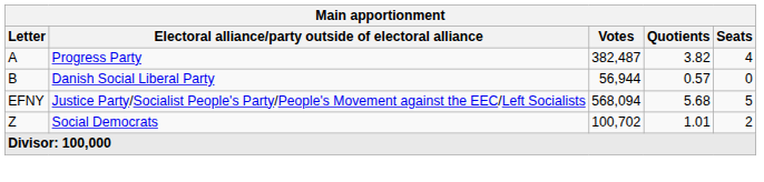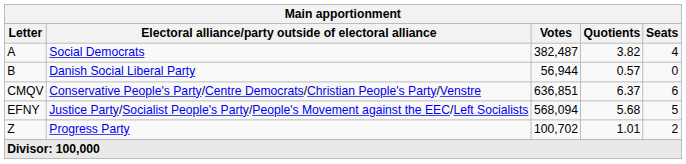A | Electoral alliance/party outside of electoral alliance: Progress Party -> Social Democrats
+ row: CMQV | Conservative People's Party/Centre Democrats/Christian People's Party/Venstre | 636,851 | 6.37 | 6
Z | Electoral alliance/party outside of electoral alliance: Social Democrats -> Progress Party
